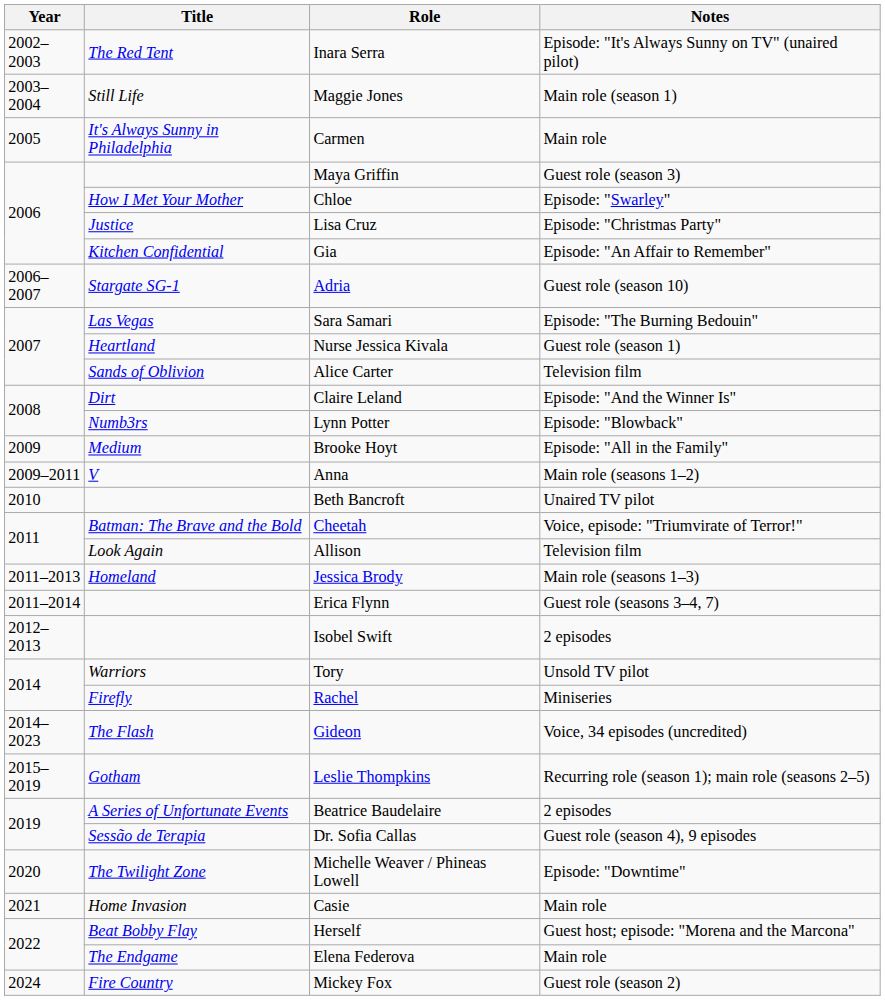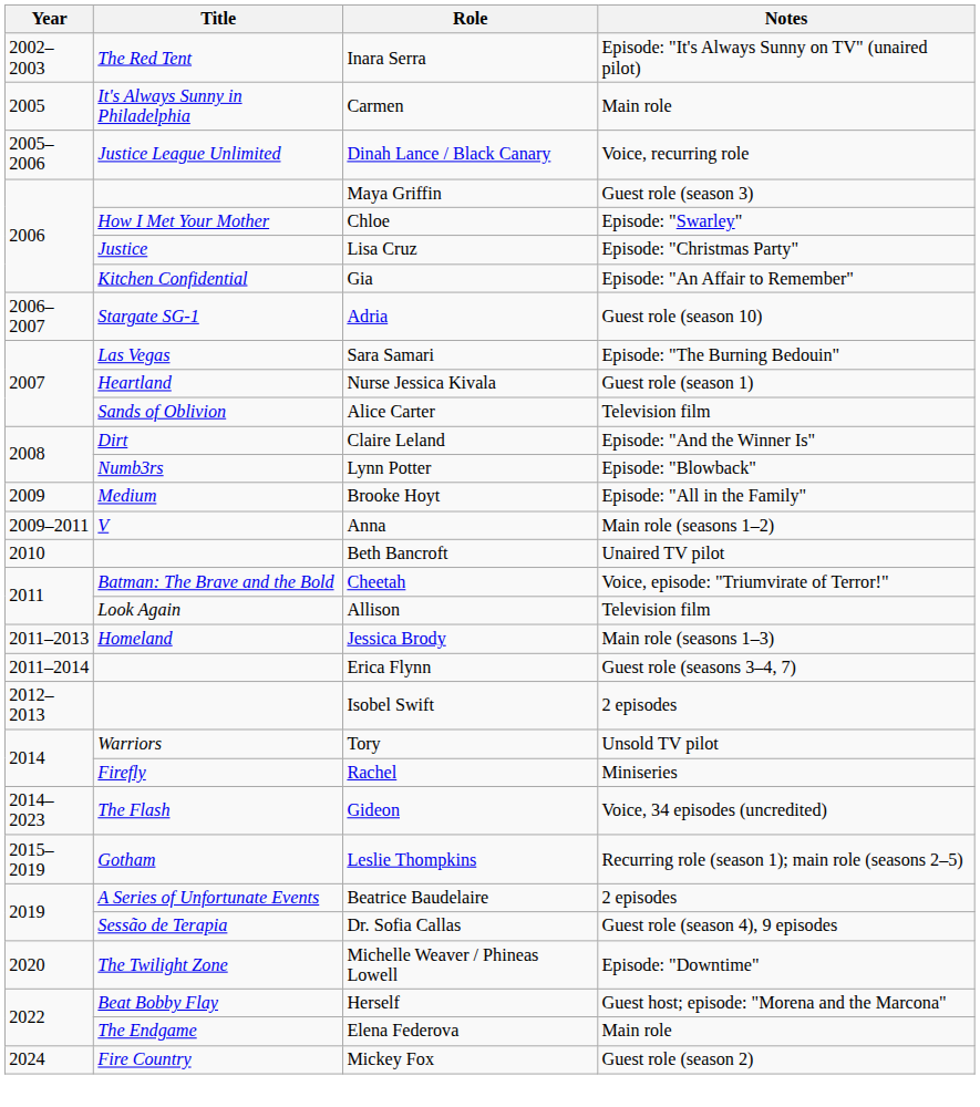- row: 2003–2004 | Still Life | Maggie Jones | Main role (season 1)
+ row: 2005–2006 | Justice League Unlimited | Dinah Lance / Black Canary | Voice, recurring role
- row: 2021 | Home Invasion | Casie | Main role
